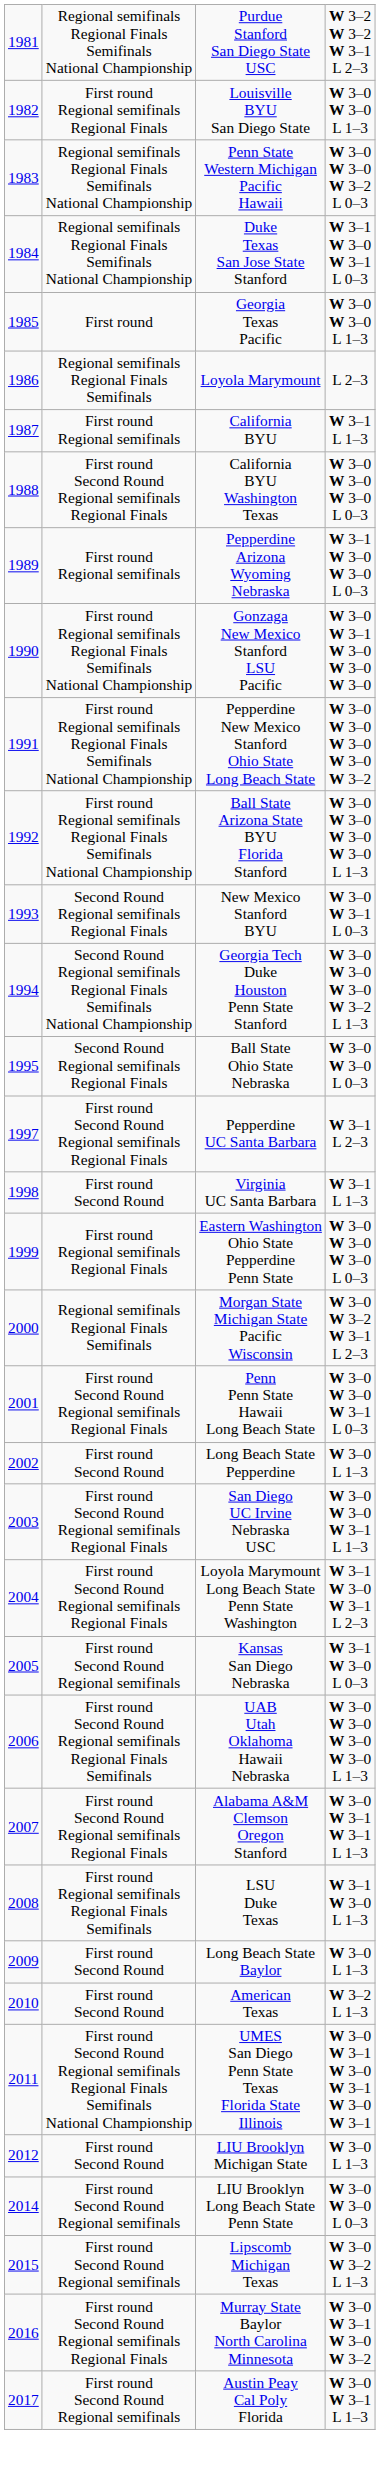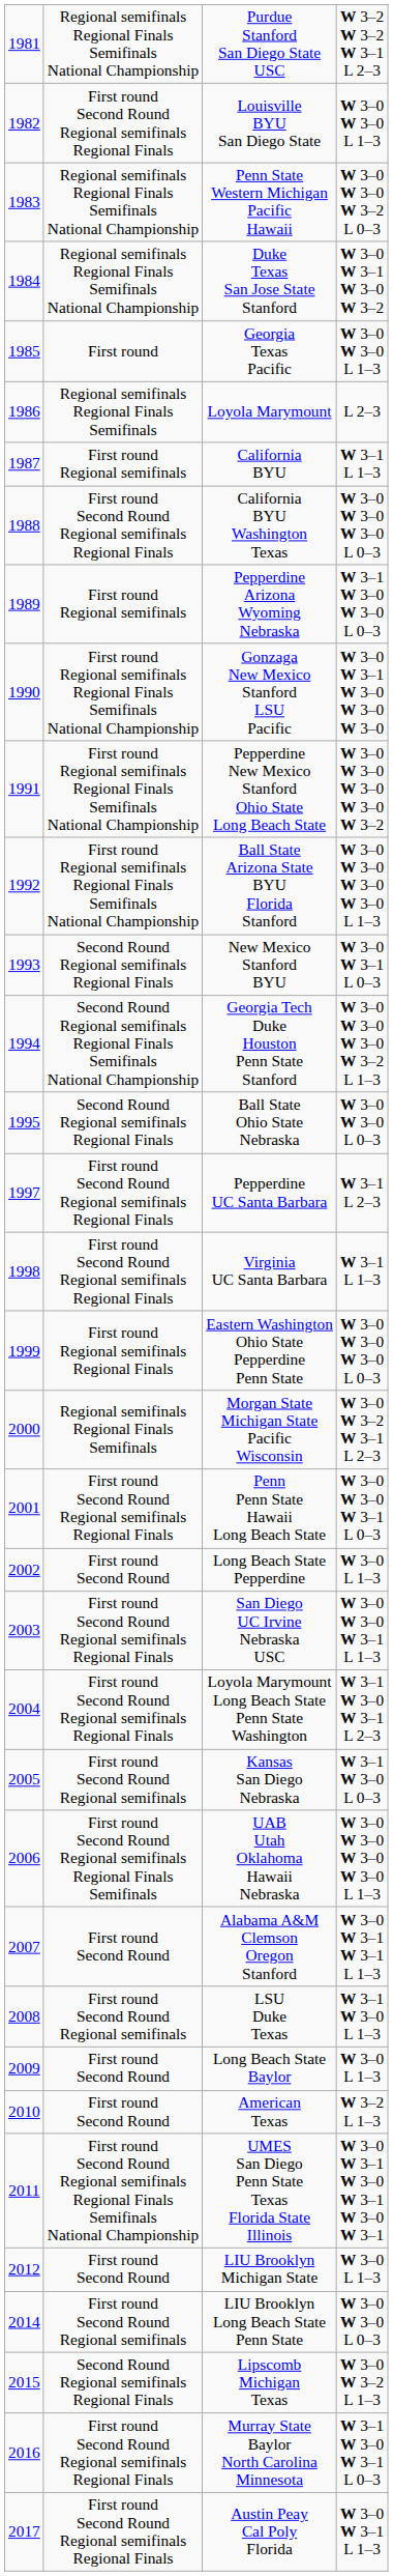Louisville BYU San Diego State | column 2: First round Regional semifinals Regional Finals -> First round Second Round Regional semifinals Regional Finals
Duke Texas San Jose State Stanford | column 4: W 3–1 W 3–0 W 3–1 L 0–3 -> W 3–0 W 3–1 W 3–0 W 3–2
Virginia UC Santa Barbara | column 2: First round Second Round -> First round Second Round Regional semifinals Regional Finals
Alabama A&M Clemson Oregon Stanford | column 2: First round Second Round Regional semifinals Regional Finals -> First round Second Round
LSU Duke Texas | column 2: First round Regional semifinals Regional Finals Semifinals -> First round Second Round Regional semifinals
Lipscomb Michigan Texas | column 2: First round Second Round Regional semifinals -> Second Round Regional semifinals Regional Finals
Murray State Baylor North Carolina Minnesota | column 4: W 3–0 W 3–1 W 3–0 W 3–2 -> W 3–1 W 3–0 W 3–1 L 0–3
Austin Peay Cal Poly Florida | column 2: First round Second Round Regional semifinals -> First round Second Round Regional semifinals Regional Finals
